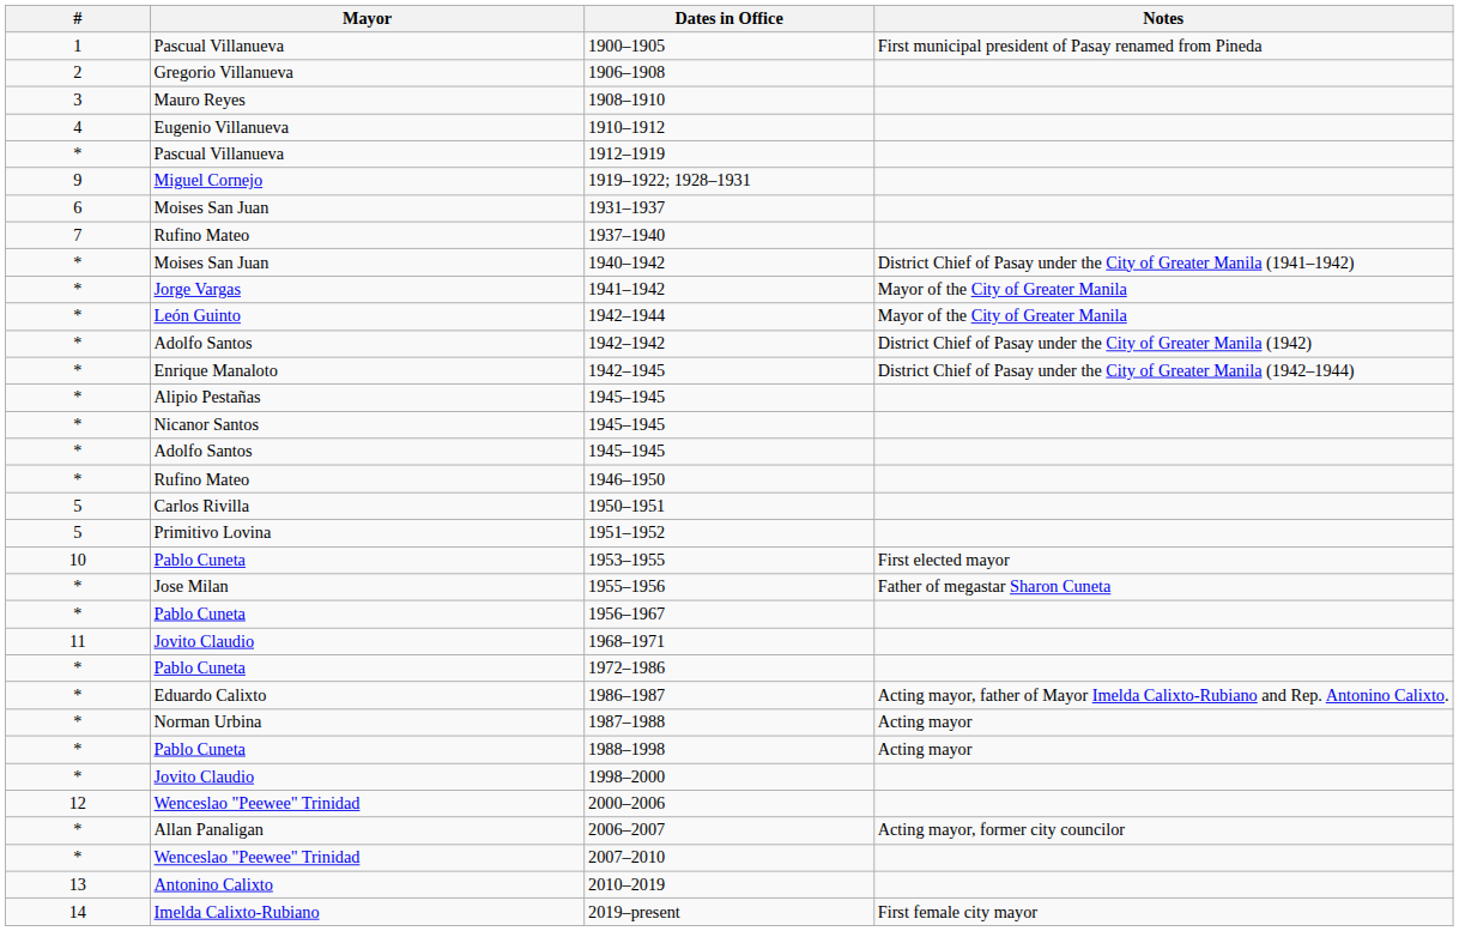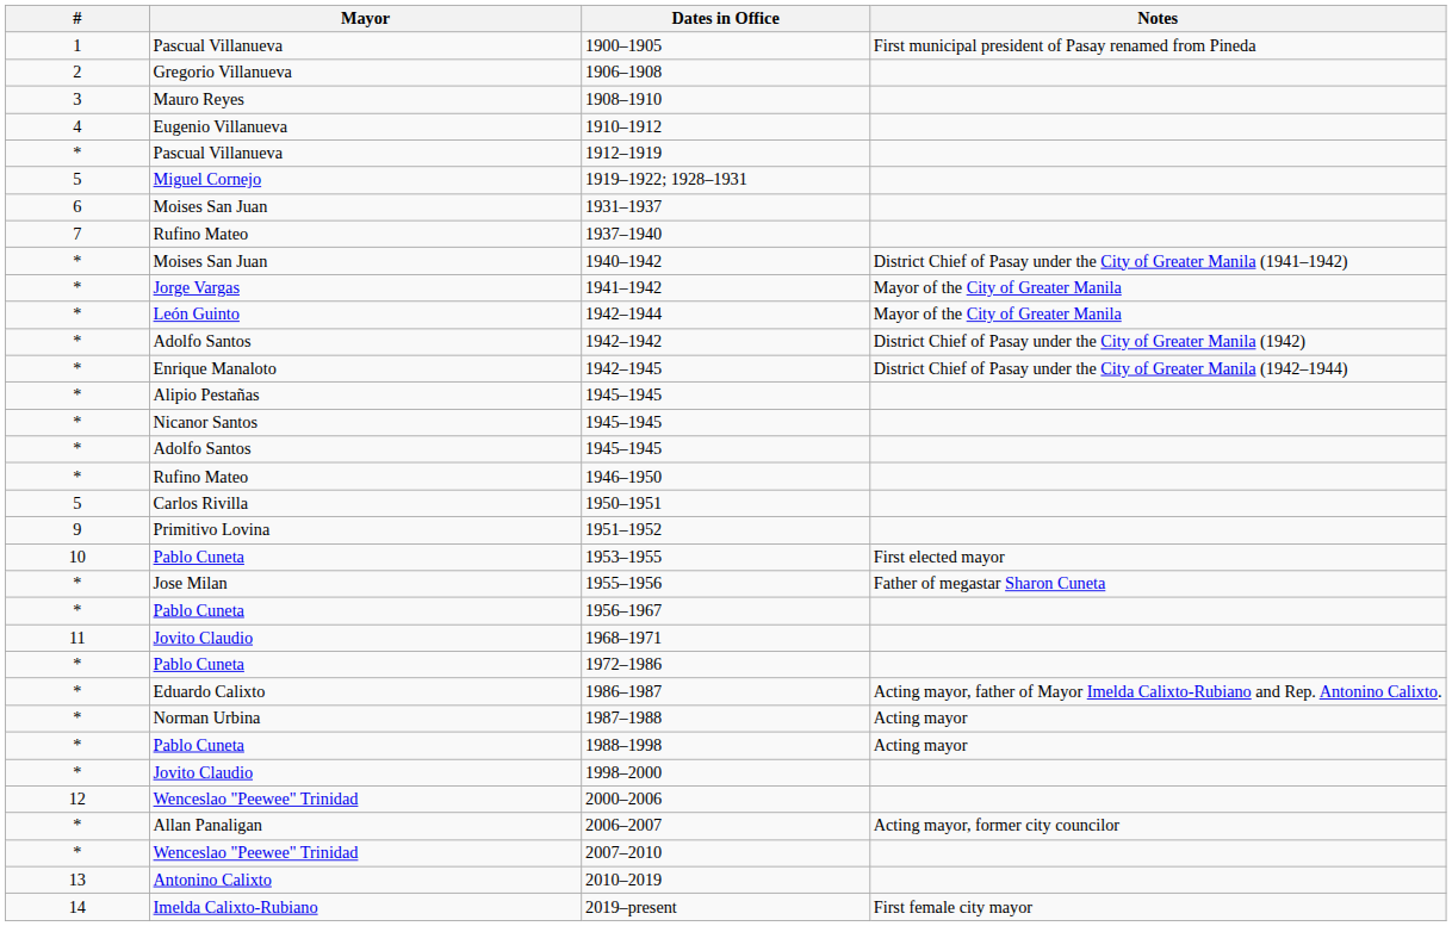1919–1922; 1928–1931 | #: 9 -> 5
1951–1952 | #: 5 -> 9
